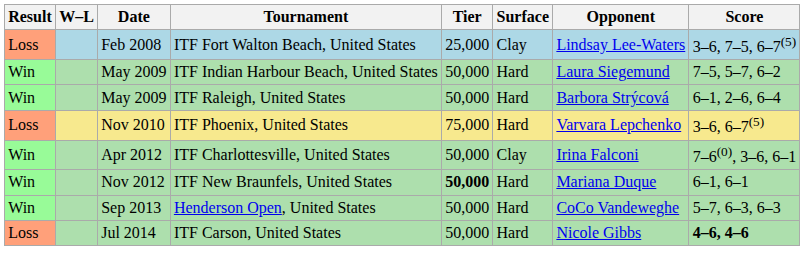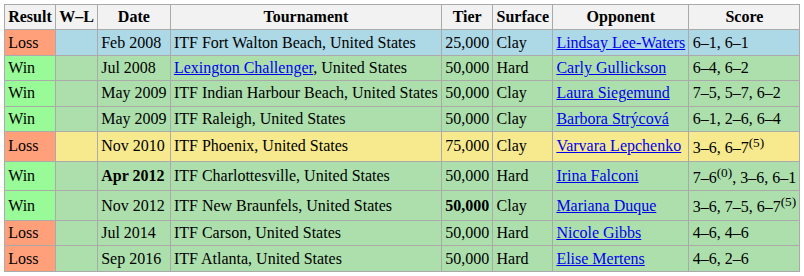ITF Fort Walton Beach, United States | Score: 3–6, 7–5, 6–7(5) -> 6–1, 6–1
+ row: Win | Jul 2008 | Lexington Challenger, United States | 50,000 | Hard | Carly Gullickson | 6–4, 6–2
ITF Indian Harbour Beach, United States | Surface: Hard -> Clay
ITF Raleigh, United States | Surface: Hard -> Clay
ITF Phoenix, United States | Surface: Hard -> Clay
ITF Charlottesville, United States | Date: normal -> bold
ITF Charlottesville, United States | Surface: Clay -> Hard
ITF New Braunfels, United States | Surface: Hard -> Clay
ITF New Braunfels, United States | Score: 6–1, 6–1 -> 3–6, 7–5, 6–7(5)
- row: Win | Sep 2013 | Henderson Open, United States | 50,000 | Hard | CoCo Vandeweghe | 5–7, 6–3, 6–3
ITF Carson, United States | Score: bold -> normal
+ row: Loss | Sep 2016 | ITF Atlanta, United States | 50,000 | Hard | Elise Mertens | 4–6, 2–6
